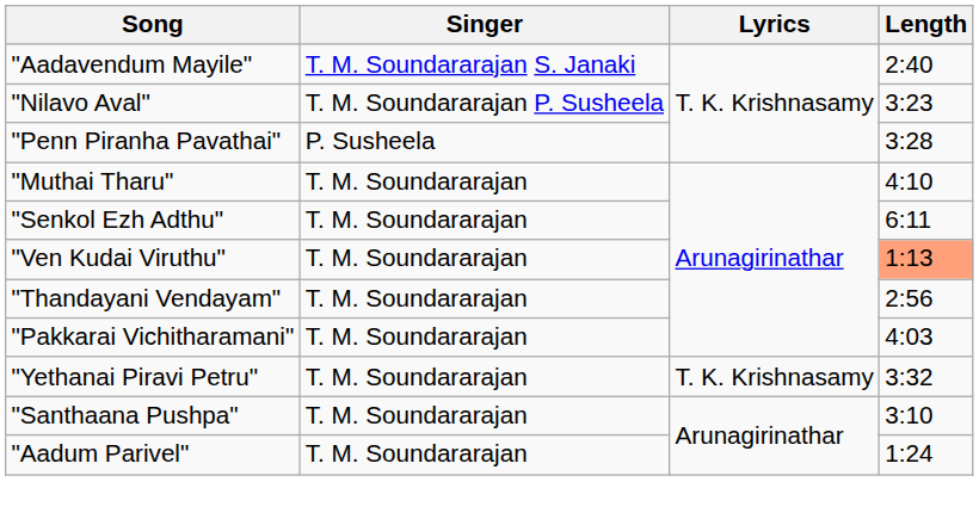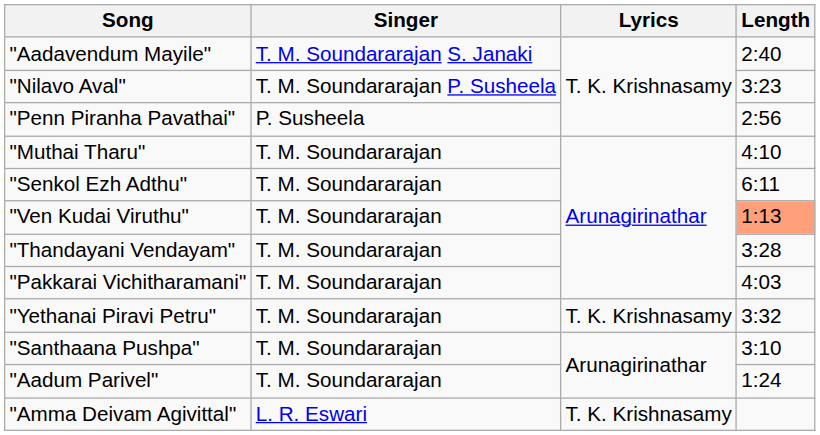"Penn Piranha Pavathai" | Length: 3:28 -> 2:56
"Thandayani Vendayam" | Length: 2:56 -> 3:28
+ row: "Amma Deivam Agivittal" | L. R. Eswari | T. K. Krishnasamy
